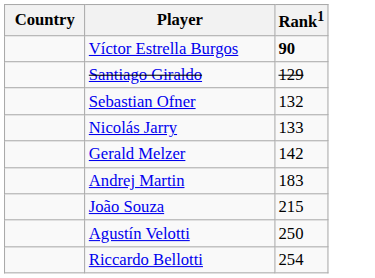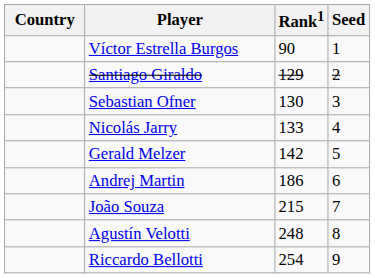+ column: Seed | 1 | 2 | 3 | 4 | 5 | 6 | 7 | 8 | 9
Víctor Estrella Burgos | Rank1: bold -> normal
Sebastian Ofner | Rank1: 132 -> 130
Andrej Martin | Rank1: 183 -> 186
Agustín Velotti | Rank1: 250 -> 248
